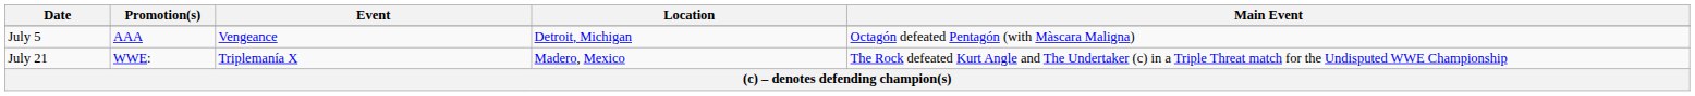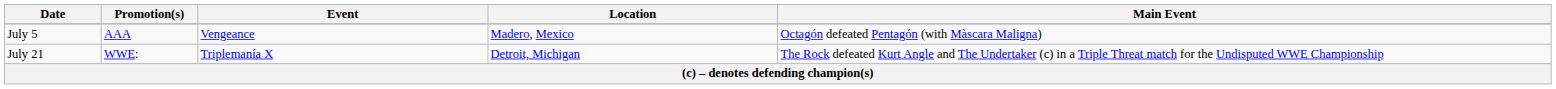July 5 | Location: Detroit, Michigan -> Madero, Mexico
July 21 | Location: Madero, Mexico -> Detroit, Michigan
